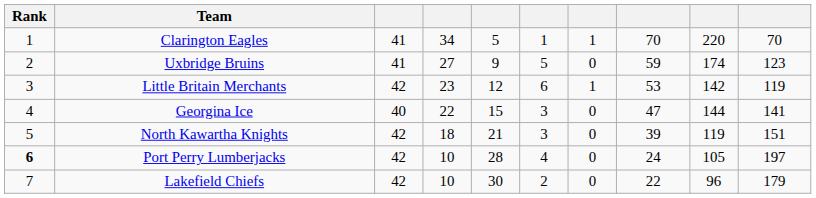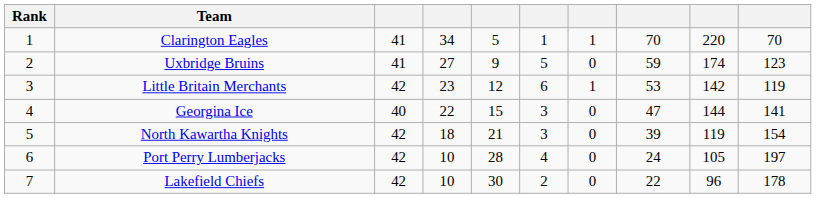North Kawartha Knights | column 10: 151 -> 154
Port Perry Lumberjacks | Rank: bold -> normal
Lakefield Chiefs | column 10: 179 -> 178
